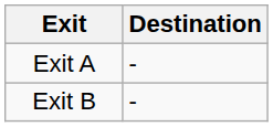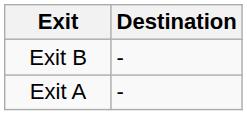rows swapped: Exit A <-> Exit B
